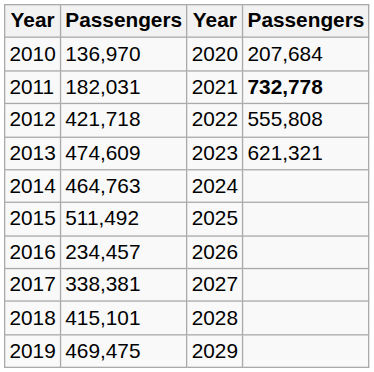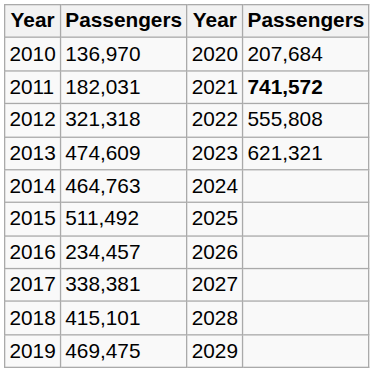2011 | column 4: 732,778 -> 741,572
2012 | column 2: 421,718 -> 321,318
